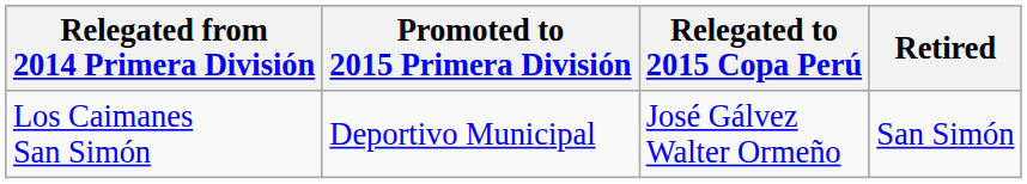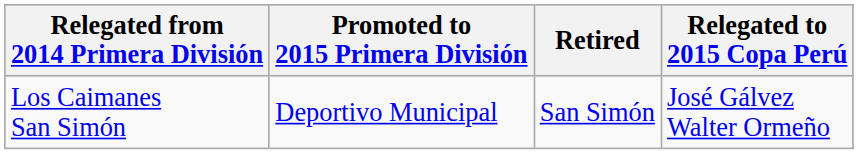columns swapped: Relegated to 2015 Copa Perú <-> Retired
